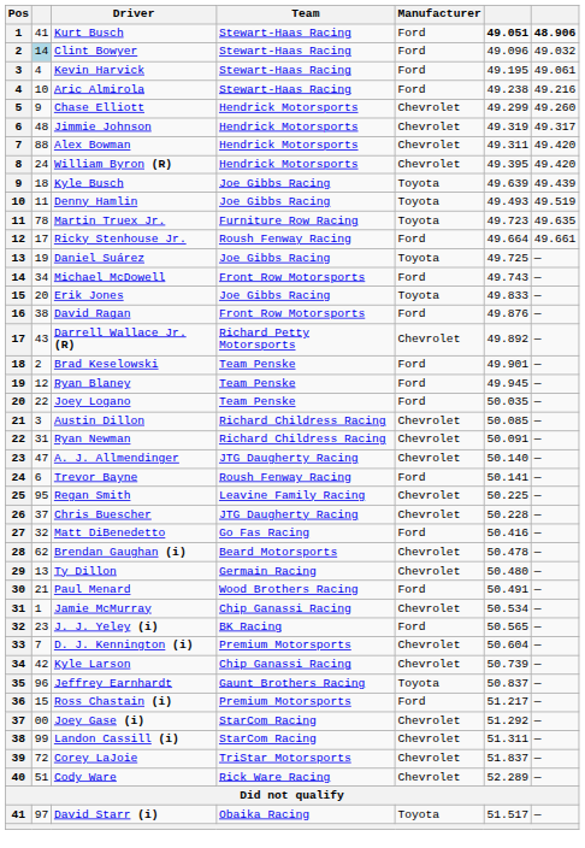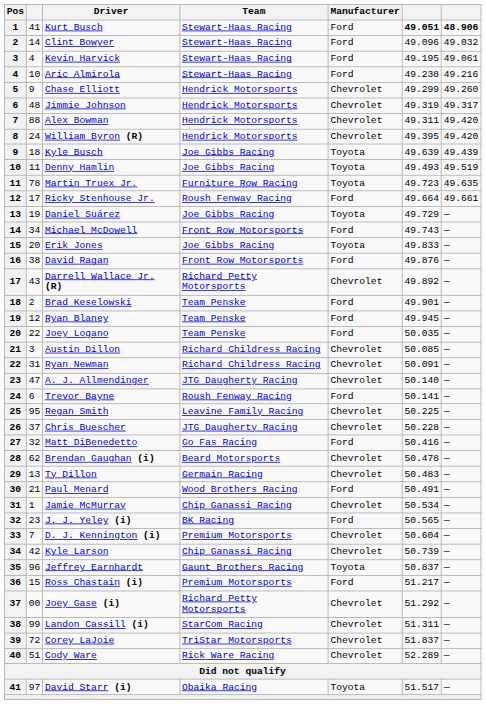Clint Bowyer | column 2: lightblue background -> no background
Daniel Suárez | column 6: 49.725 -> 49.729
Ty Dillon | column 6: 50.480 -> 50.483
Joey Gase (i) | Team: StarCom Racing -> Richard Petty Motorsports
